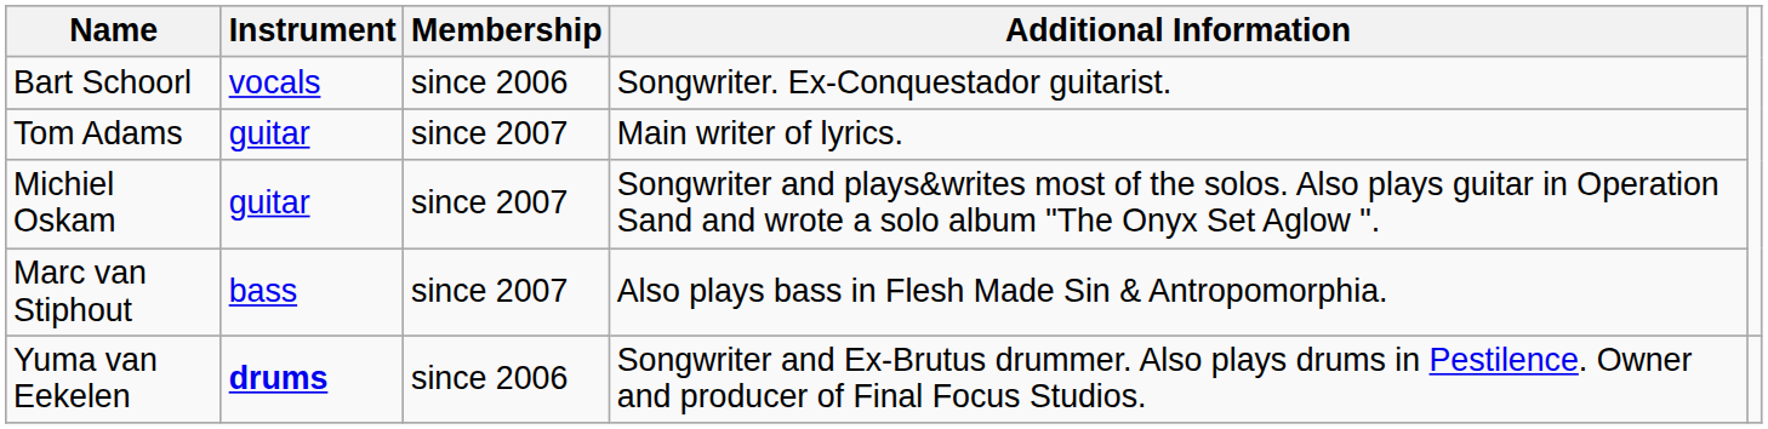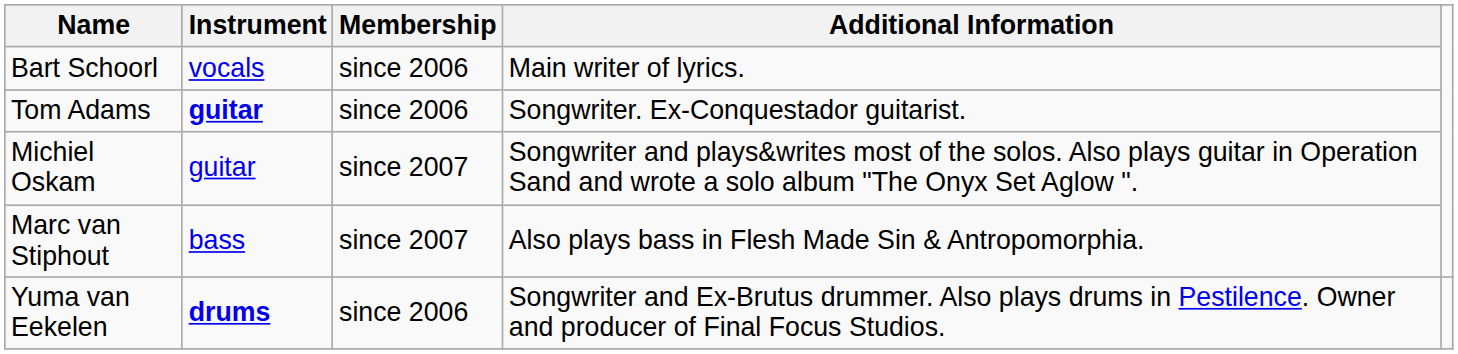Bart Schoorl | Additional Information: Songwriter. Ex-Conquestador guitarist. -> Main writer of lyrics.
Tom Adams | Instrument: normal -> bold
Tom Adams | Membership: since 2007 -> since 2006
Tom Adams | Additional Information: Main writer of lyrics. -> Songwriter. Ex-Conquestador guitarist.
